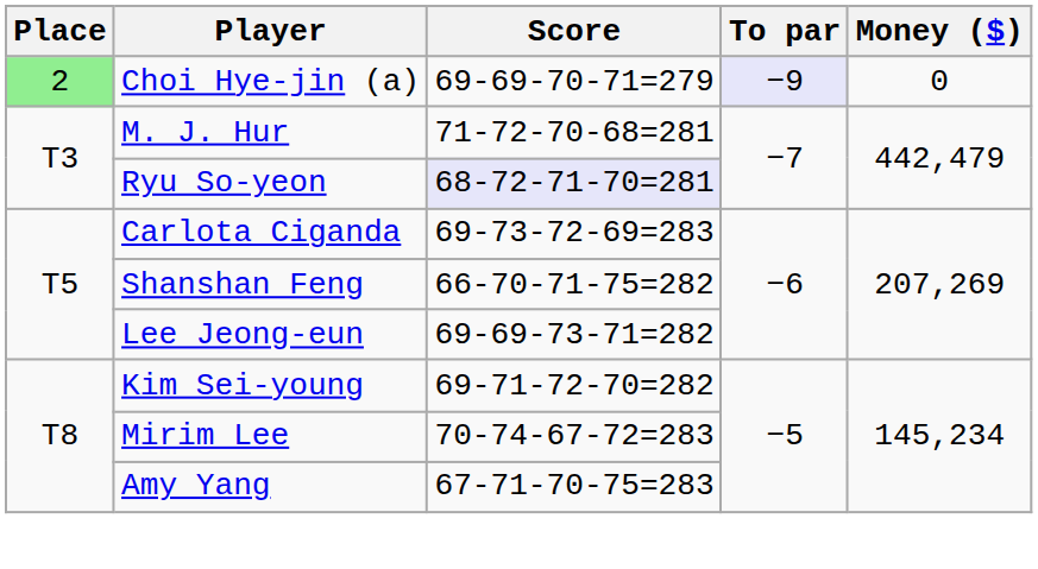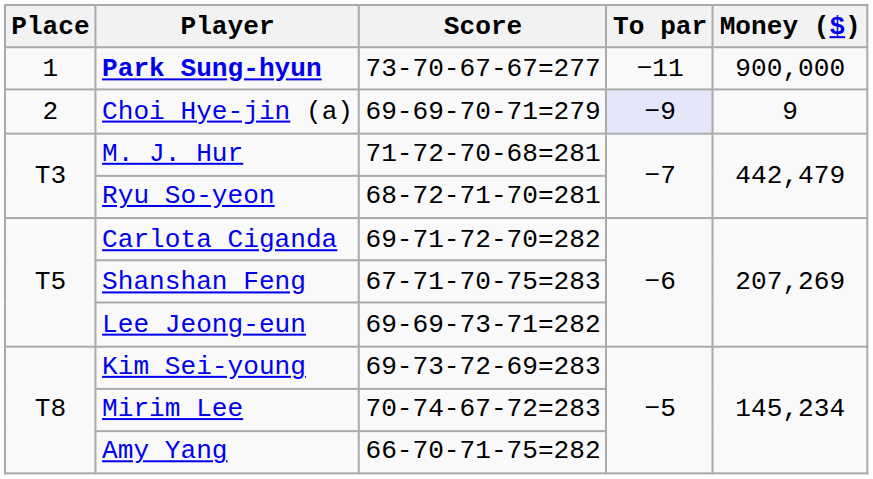+ row: 1 | Park Sung-hyun | 73-70-67-67=277 | −11 | 900,000
Choi Hye-jin (a) | Place: lightgreen background -> no background
Choi Hye-jin (a) | Money ($): 0 -> 9
Ryu So-yeon | Score: lavender background -> no background
Carlota Ciganda | Score: 69-73-72-69=283 -> 69-71-72-70=282
Shanshan Feng | Score: 66-70-71-75=282 -> 67-71-70-75=283
Kim Sei-young | Score: 69-71-72-70=282 -> 69-73-72-69=283
Amy Yang | Score: 67-71-70-75=283 -> 66-70-71-75=282
